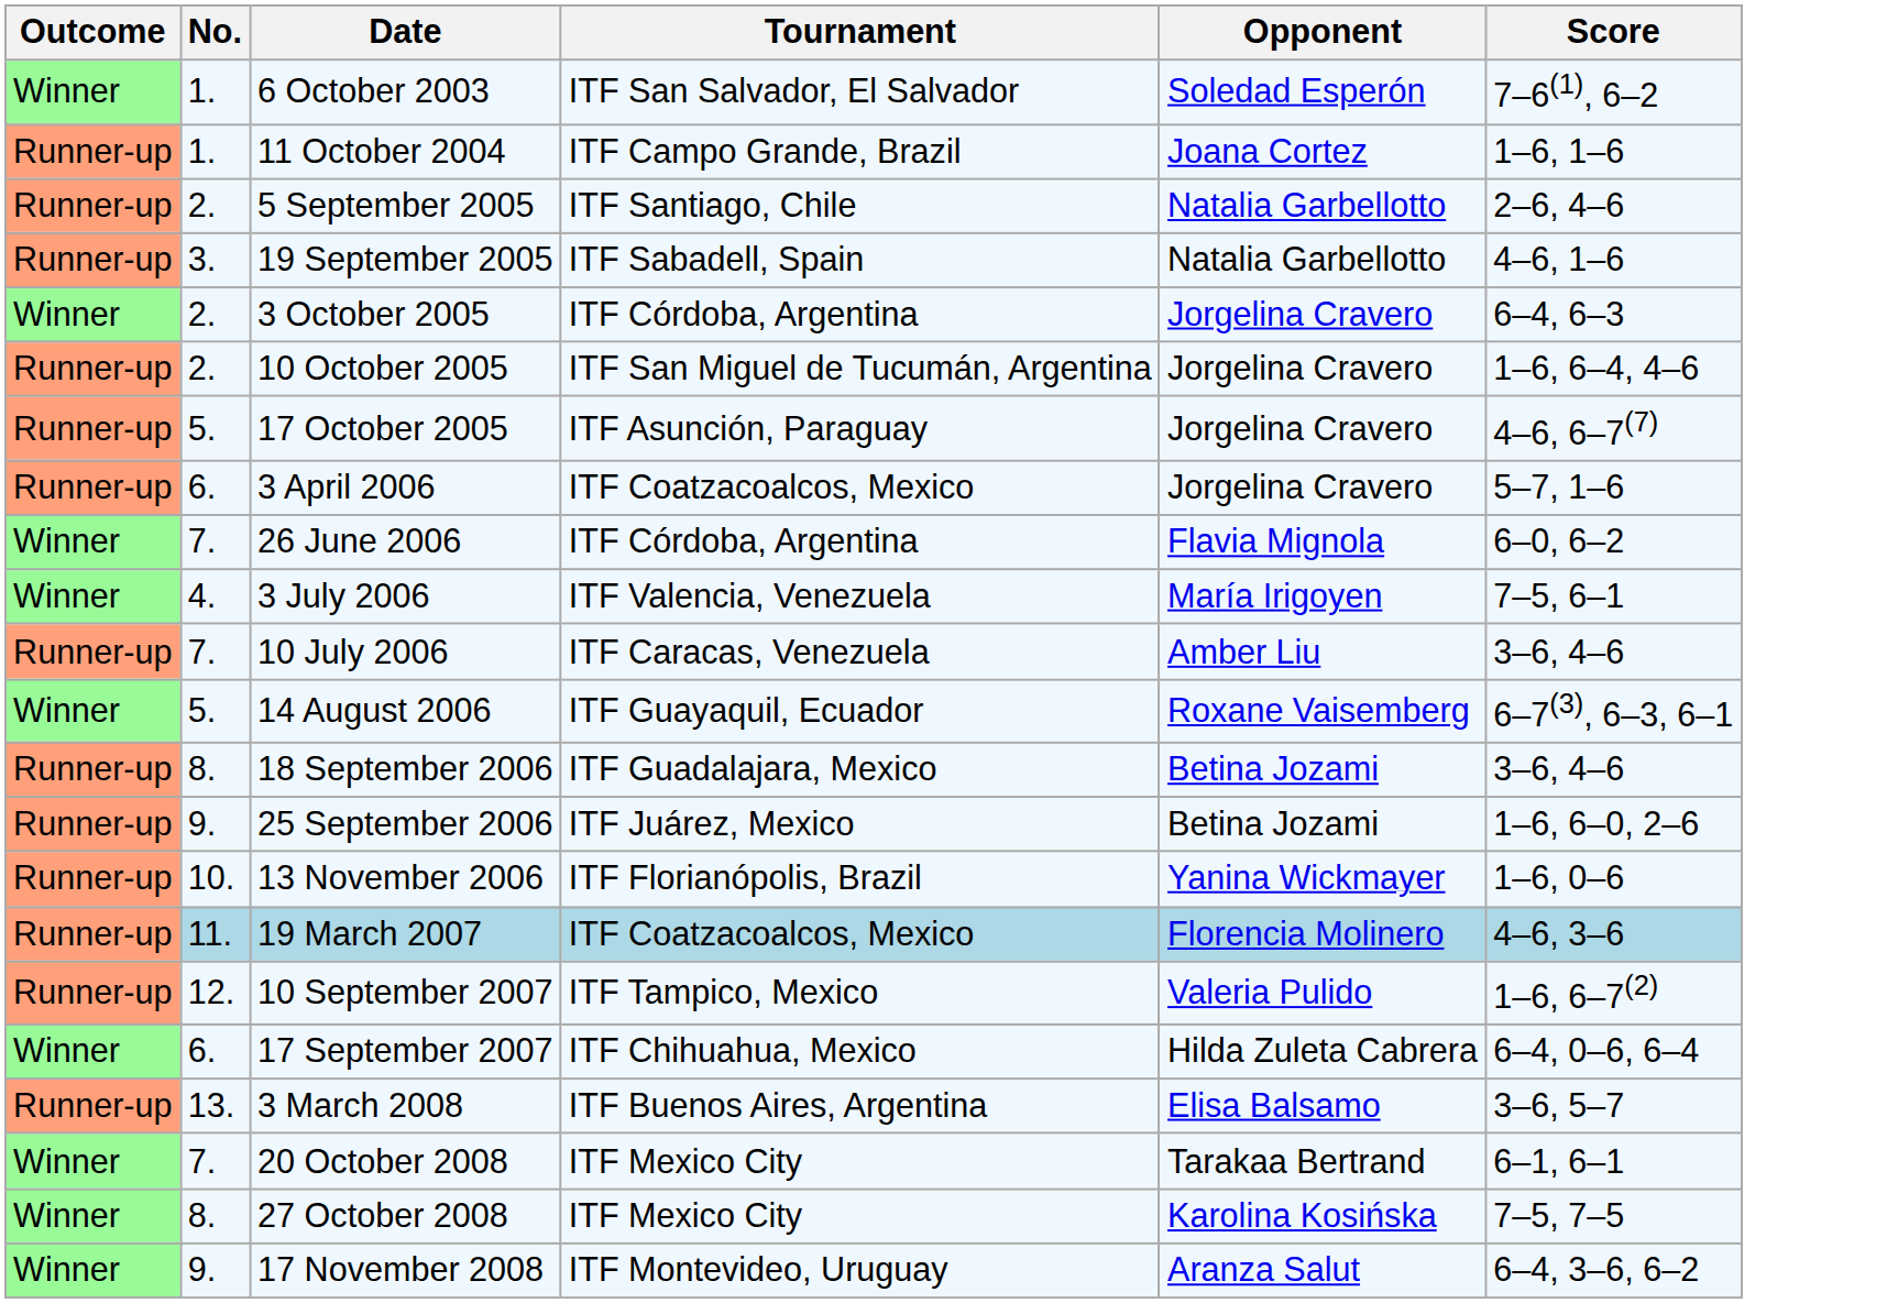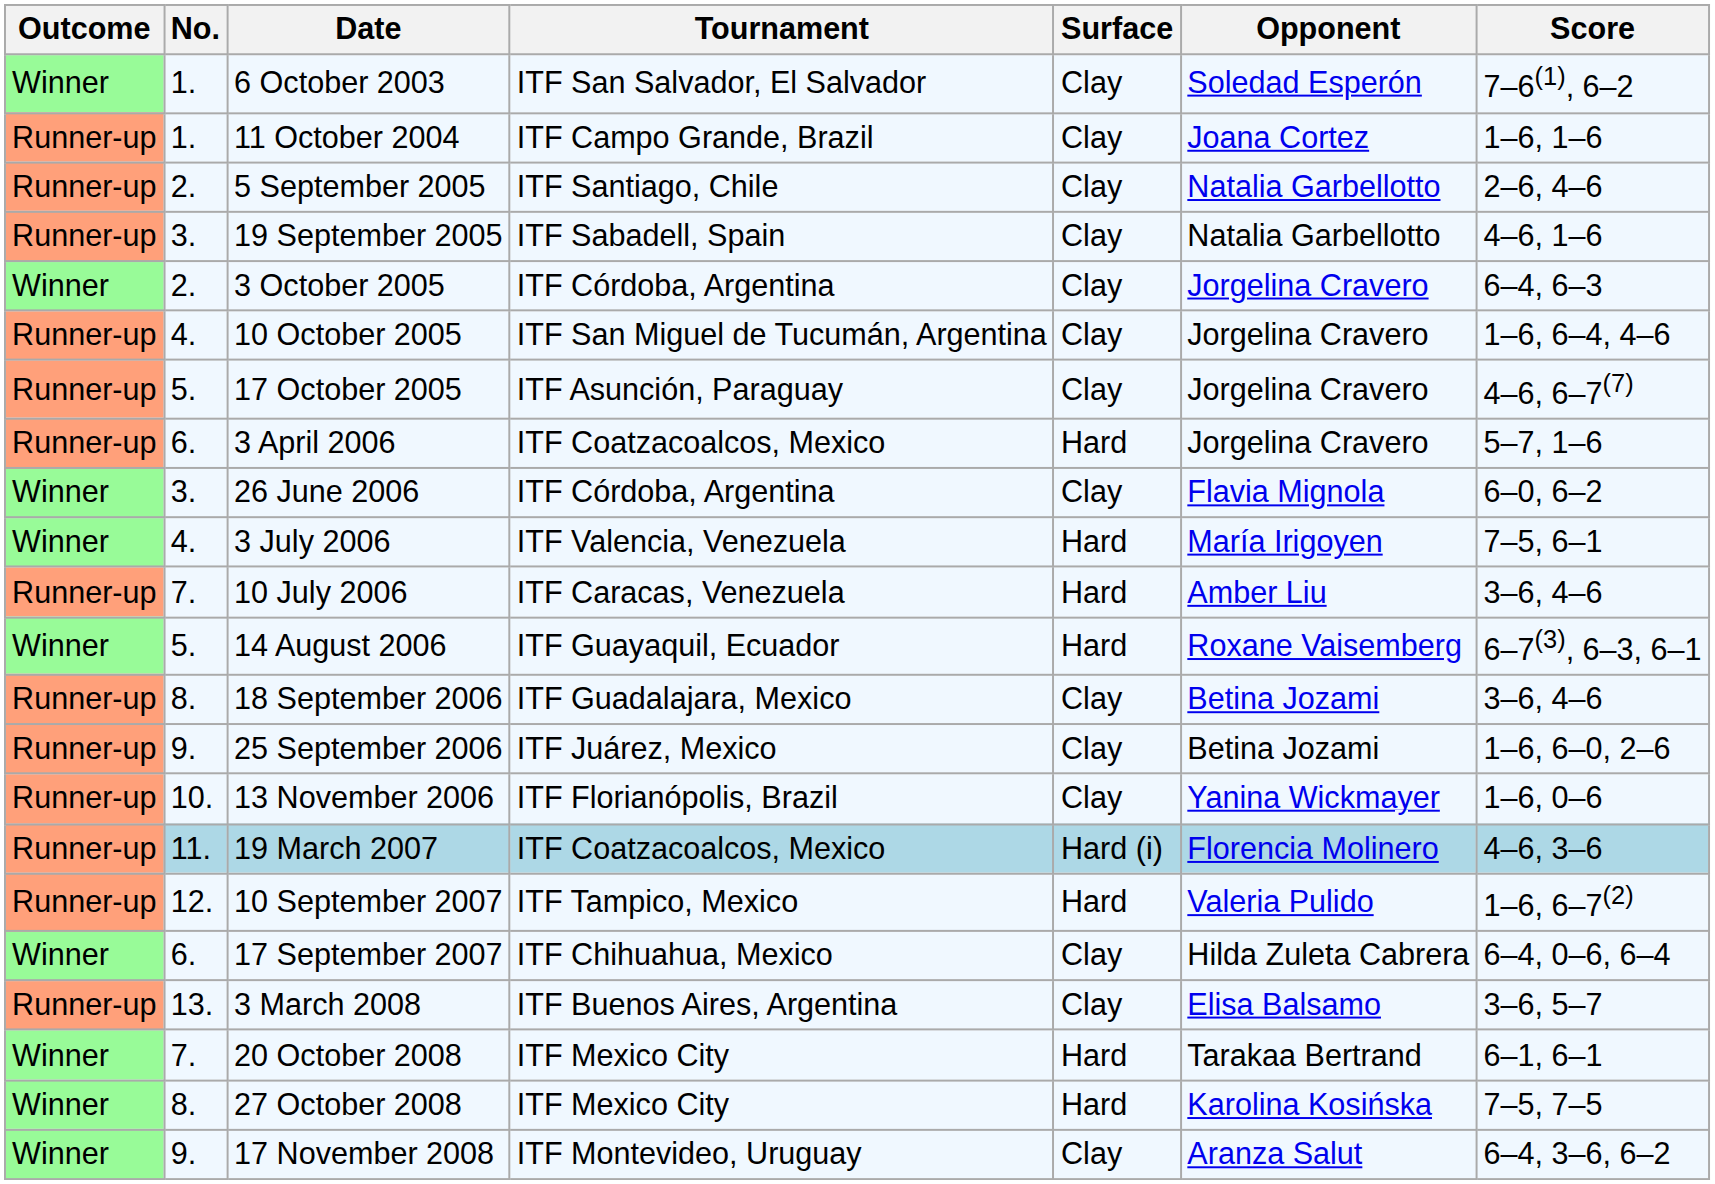+ column: Surface | Clay | Clay | Clay | Clay | Clay | Clay | Clay | Hard | Clay | Hard | Hard | Hard | Clay | Clay | Clay | Hard (i) | Hard | Clay | Clay | Hard | Hard | Clay
10 October 2005 | No.: 2. -> 4.
26 June 2006 | No.: 7. -> 3.
